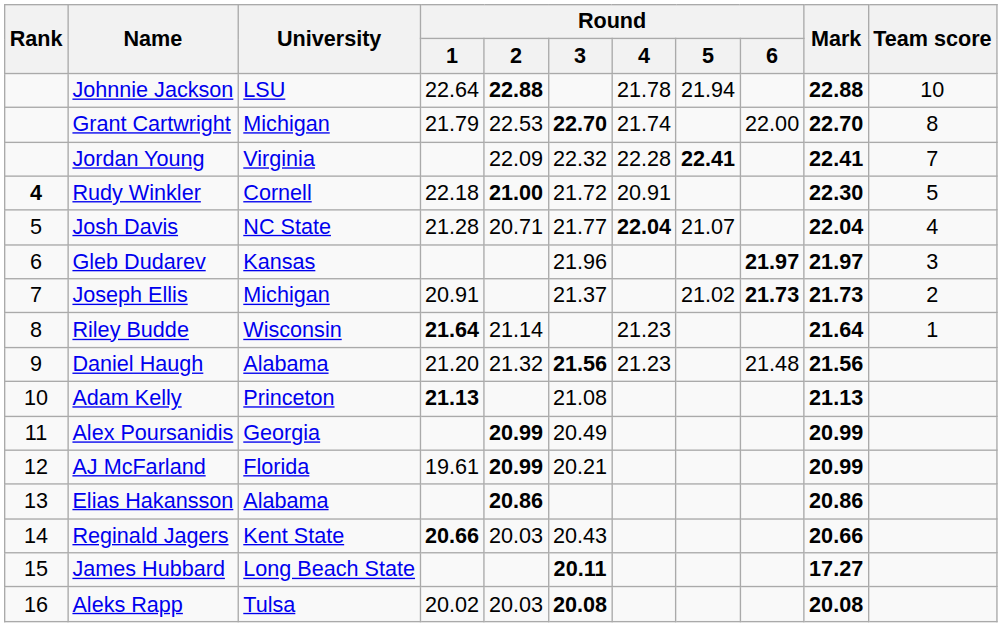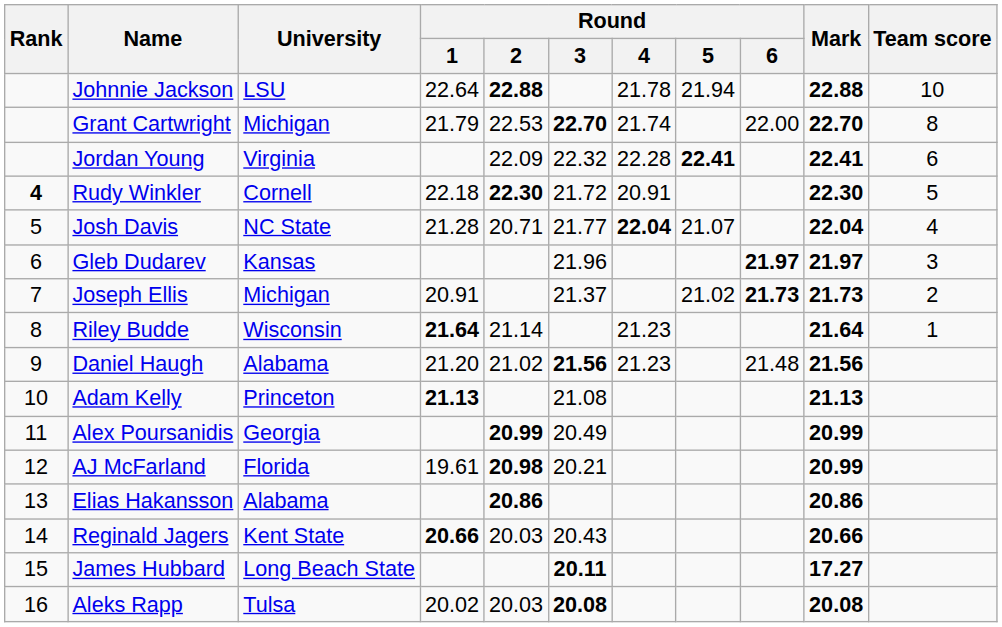Jordan Young | Team score: 7 -> 6
Rudy Winkler | Round / 2: 21.00 -> 22.30
Daniel Haugh | Round / 2: 21.32 -> 21.02
AJ McFarland | Round / 2: 20.99 -> 20.98
